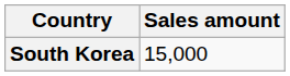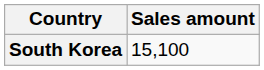South Korea | Sales amount: 15,000 -> 15,100
